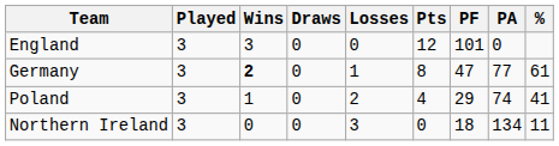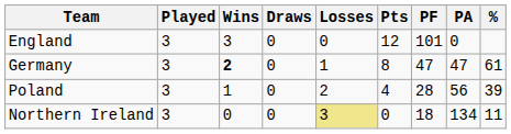Germany | PA: 77 -> 47
Poland | PF: 29 -> 28
Poland | PA: 74 -> 56
Poland | %: 41 -> 39
Northern Ireland | Losses: no background -> khaki background
